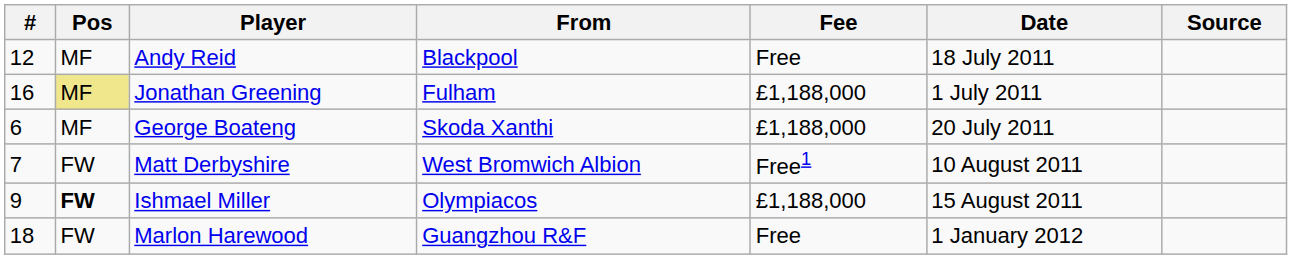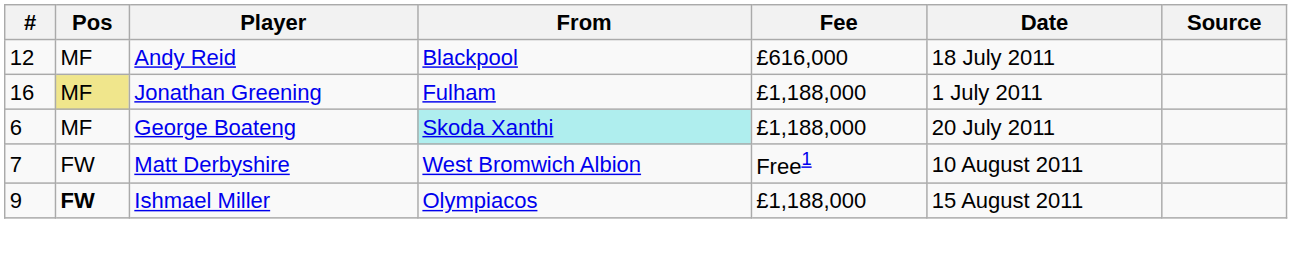Andy Reid | Fee: Free -> £616,000
George Boateng | From: no background -> paleturquoise background
- row: 18 | FW | Marlon Harewood | Guangzhou R&F | Free | 1 January 2012
